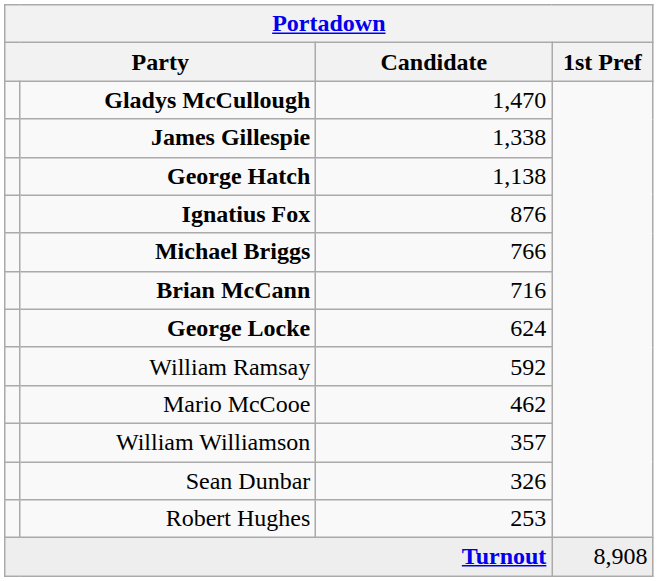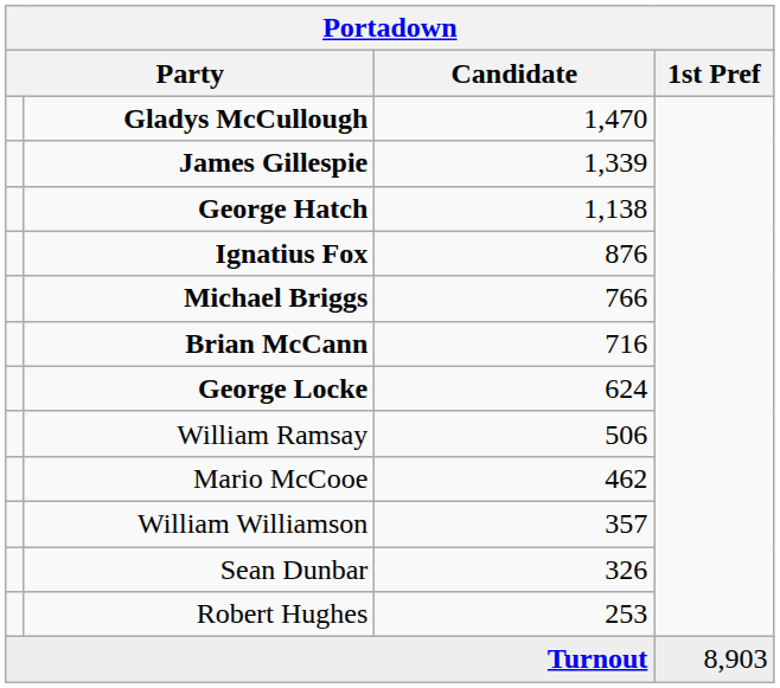James Gillespie | Candidate: 1,338 -> 1,339
William Ramsay | Candidate: 592 -> 506
Turnout | 1st Pref: 8,908 -> 8,903
